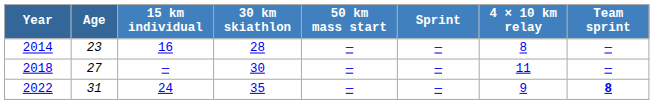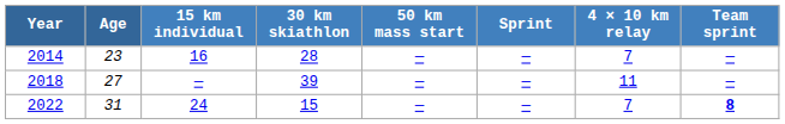2014 | 4 × 10 km relay: 8 -> 7
2018 | 30 km skiathlon: 30 -> 39
2022 | 30 km skiathlon: 35 -> 15
2022 | 4 × 10 km relay: 9 -> 7
